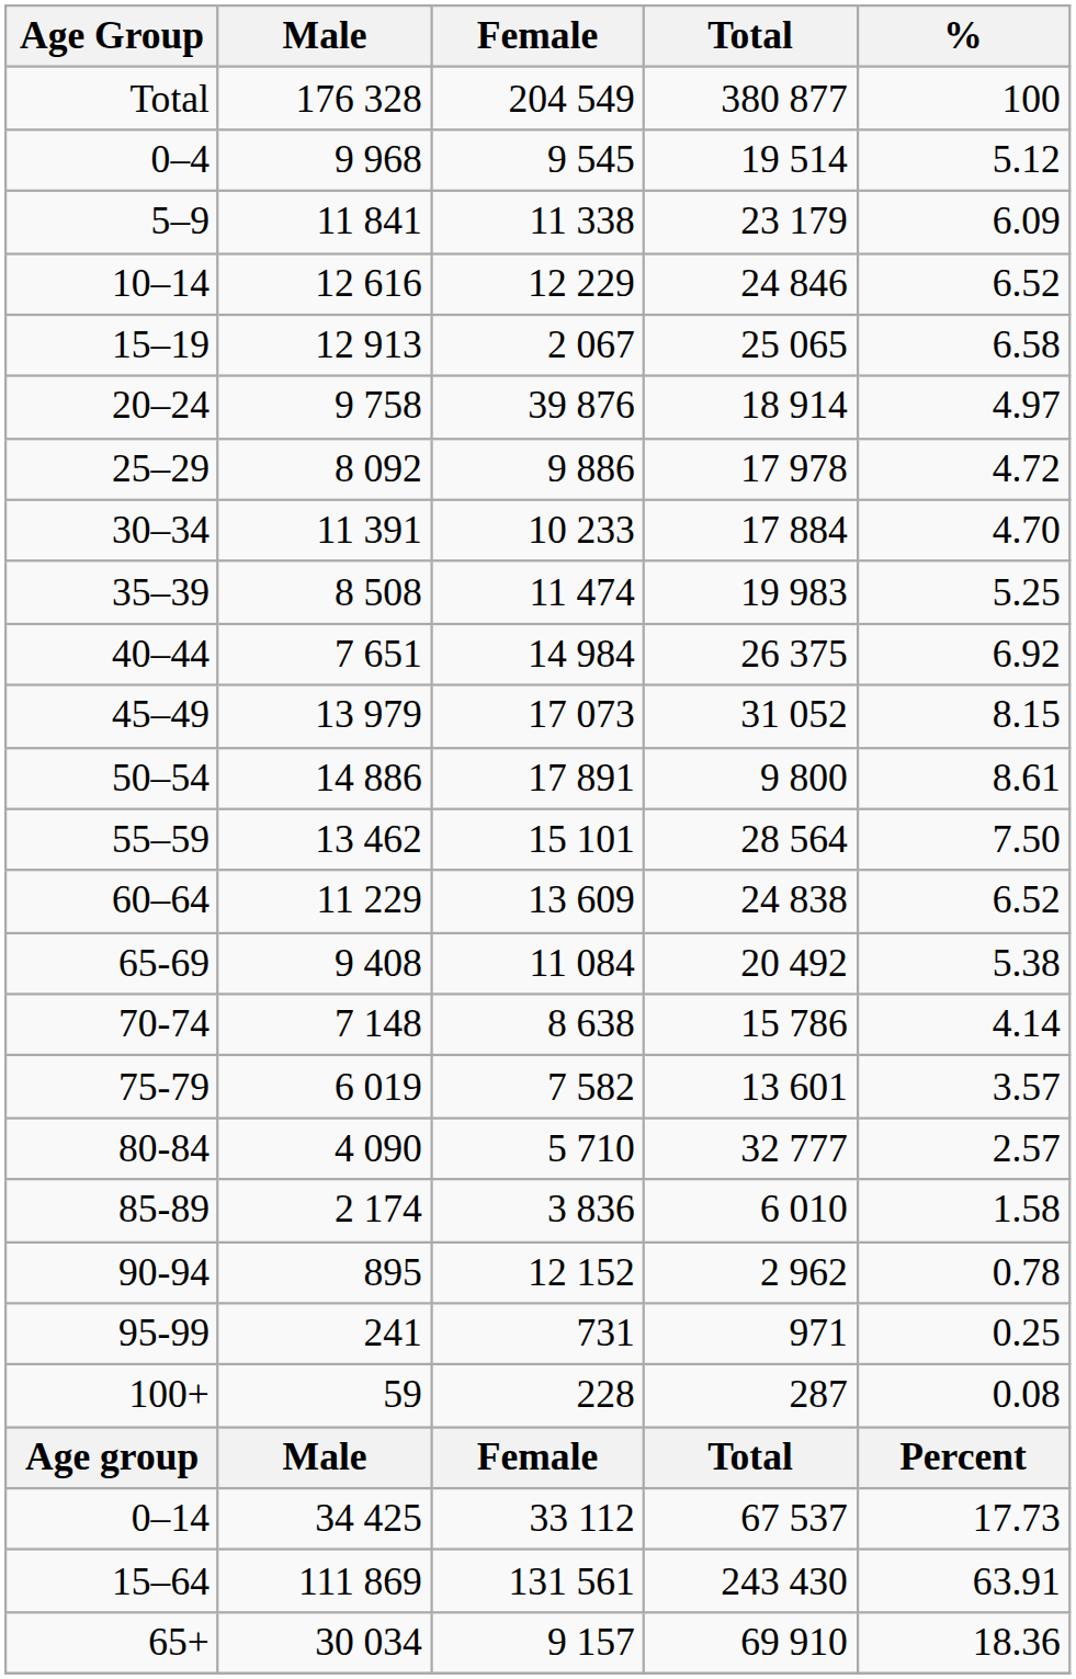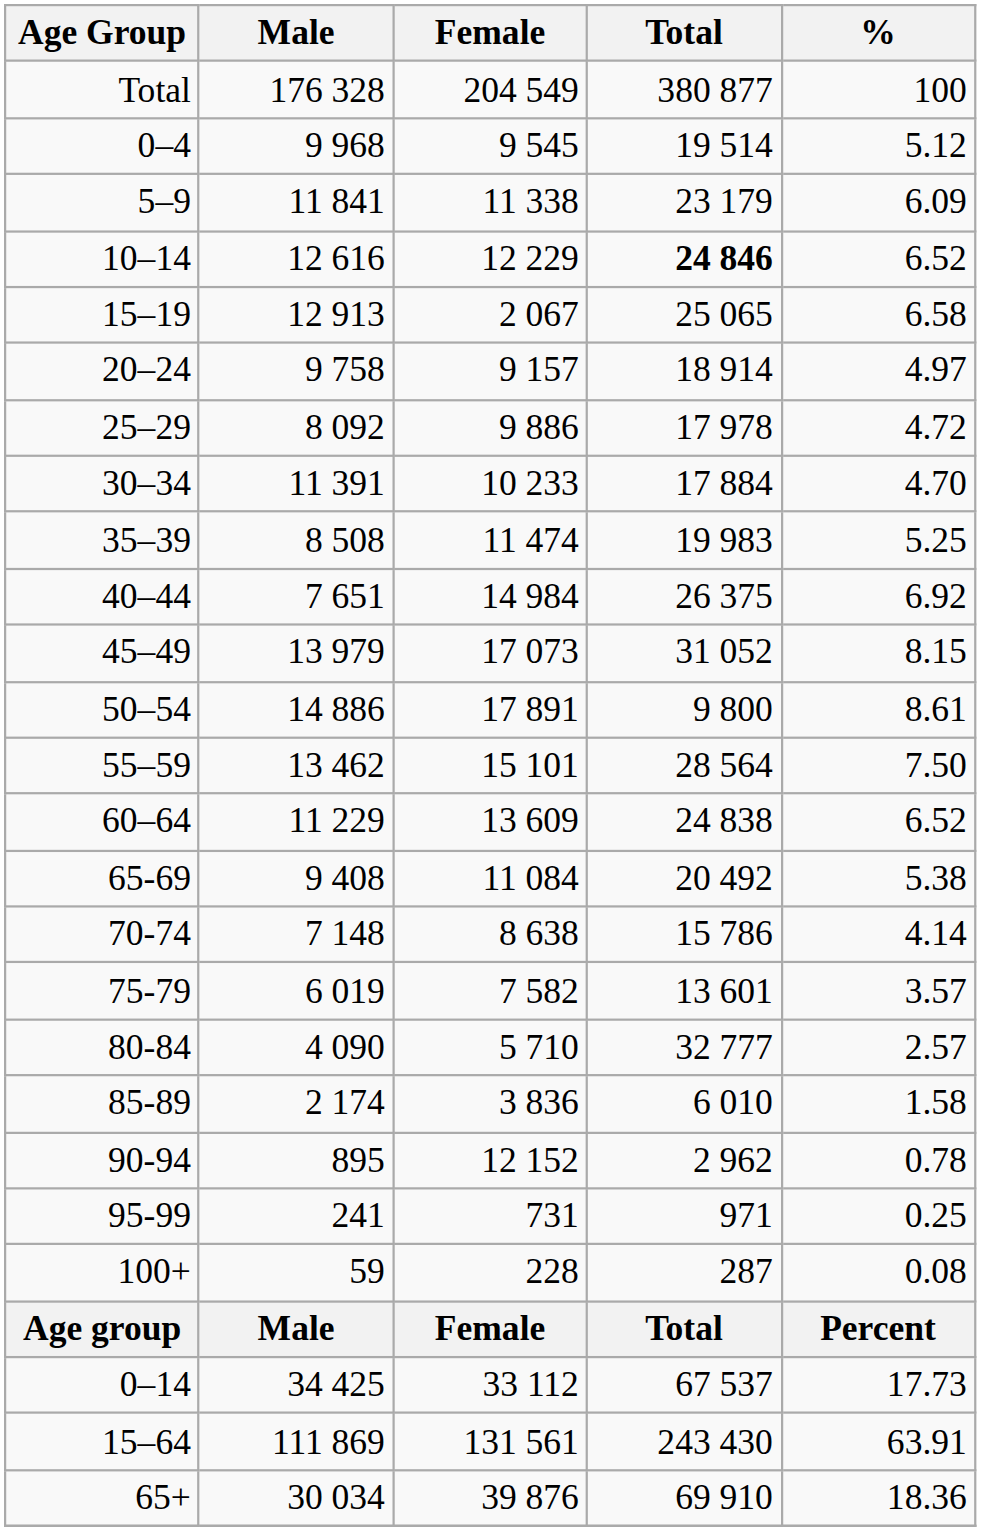10–14 | Total: normal -> bold
20–24 | Female: 39 876 -> 9 157
65+ | Female: 9 157 -> 39 876
